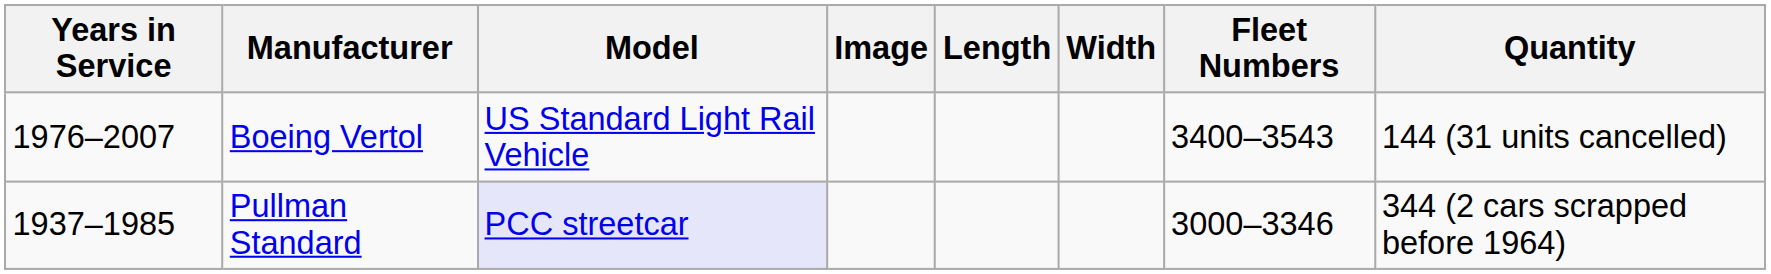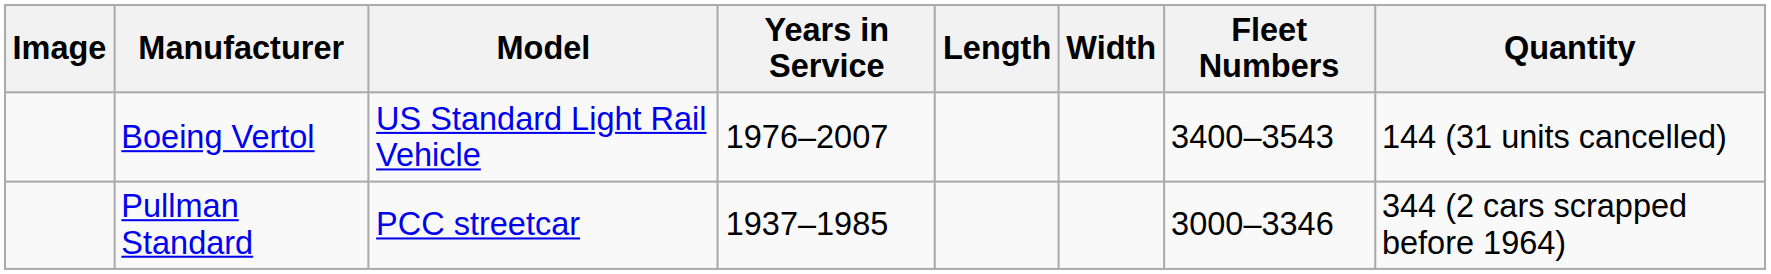columns swapped: Years in Service <-> Image
Pullman Standard | Model: lavender background -> no background
